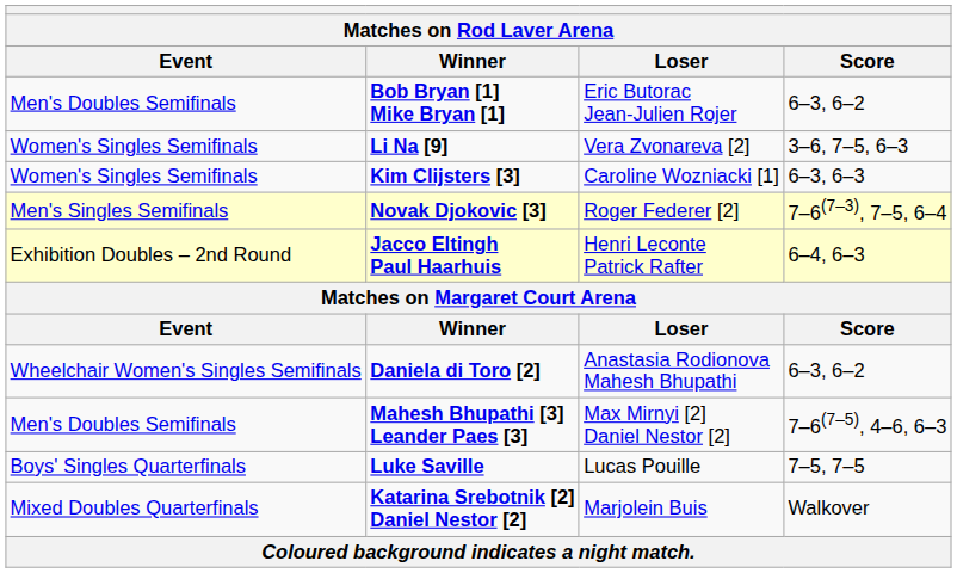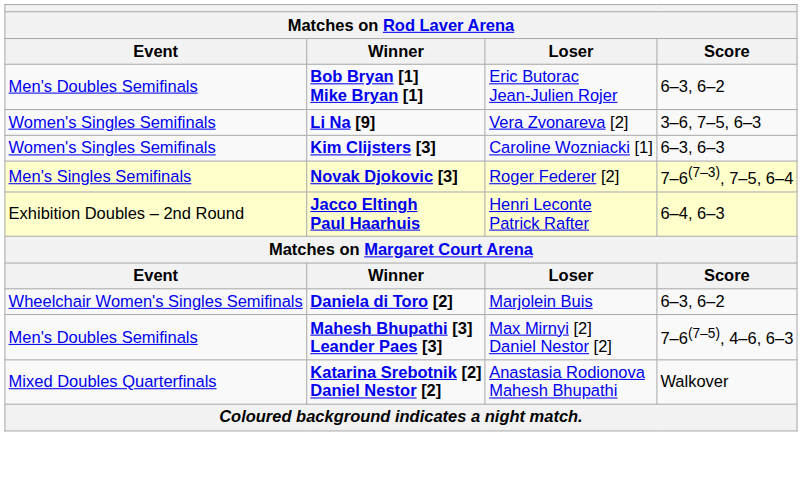Daniela di Toro [2] | Loser: Anastasia Rodionova Mahesh Bhupathi -> Marjolein Buis
- row: Boys' Singles Quarterfinals | Luke Saville | Lucas Pouille | 7–5, 7–5
Katarina Srebotnik [2] Daniel Nestor [2] | Loser: Marjolein Buis -> Anastasia Rodionova Mahesh Bhupathi
